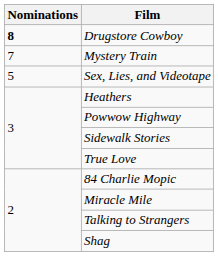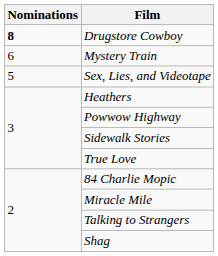Mystery Train | Nominations: 7 -> 6
